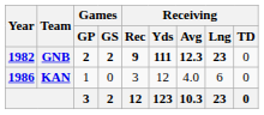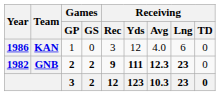rows swapped: GNB <-> KAN
